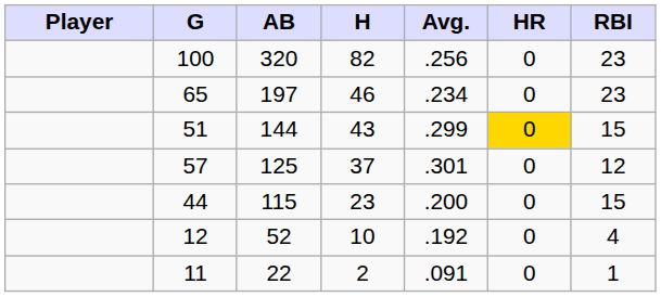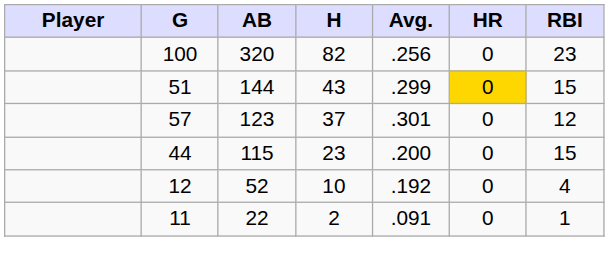- row: 65 | 197 | 46 | .234 | 0 | 23
57 | AB: 125 -> 123
